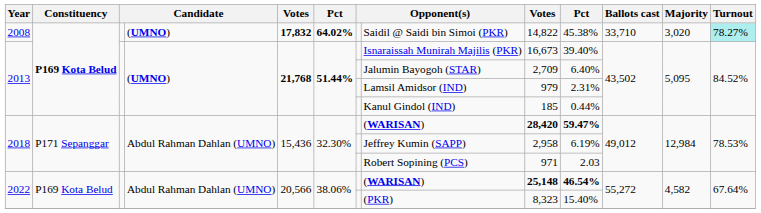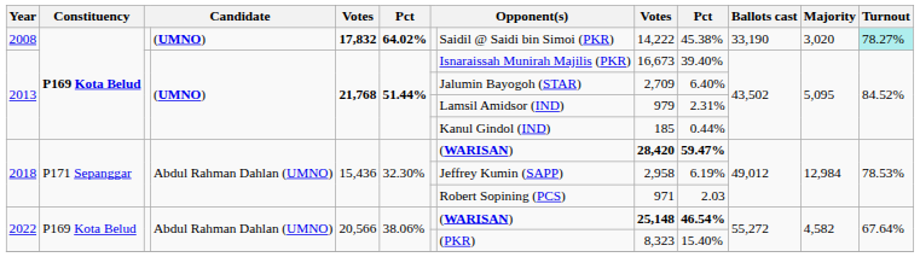2008 | column 9: 14,822 -> 14,222
2008 | Ballots cast: 33,710 -> 33,190
